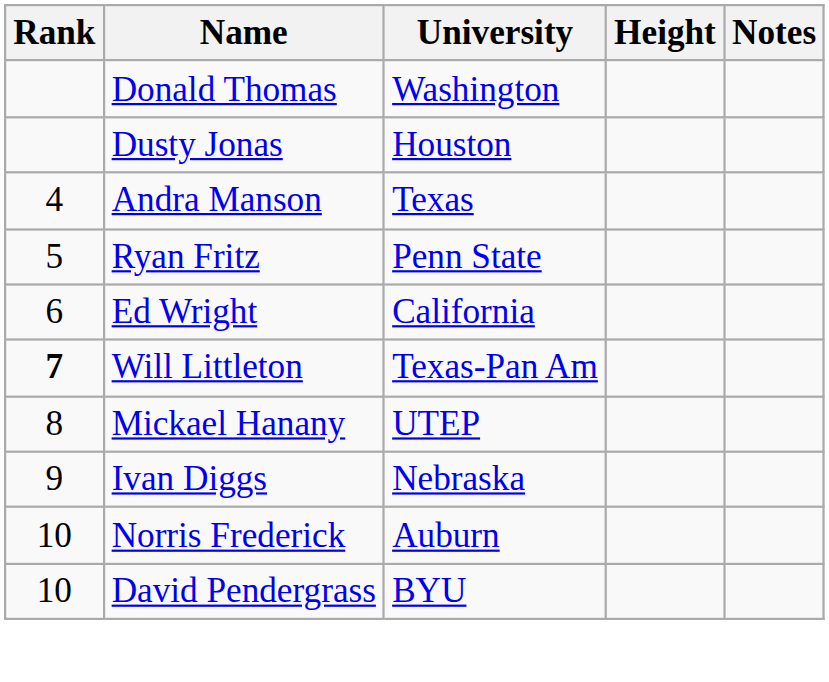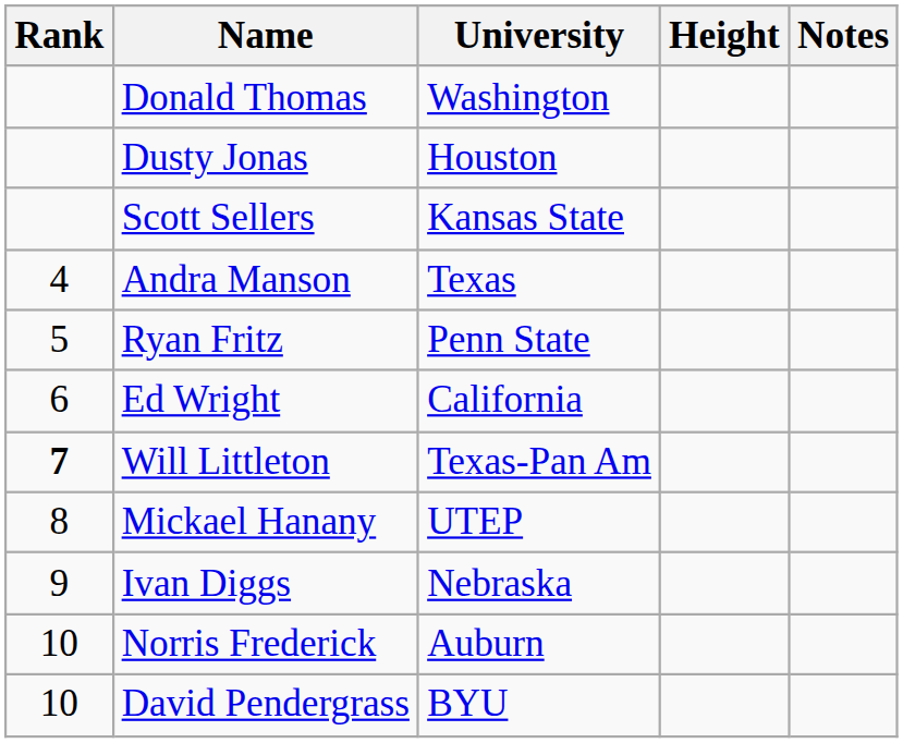+ row: Scott Sellers | Kansas State
